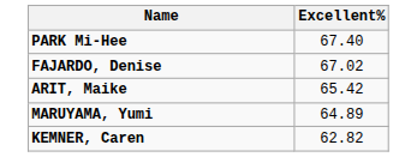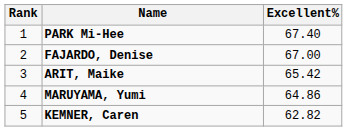+ column: Rank | 1 | 2 | 3 | 4 | 5
FAJARDO, Denise | Excellent%: 67.02 -> 67.00
MARUYAMA, Yumi | Excellent%: 64.89 -> 64.86
